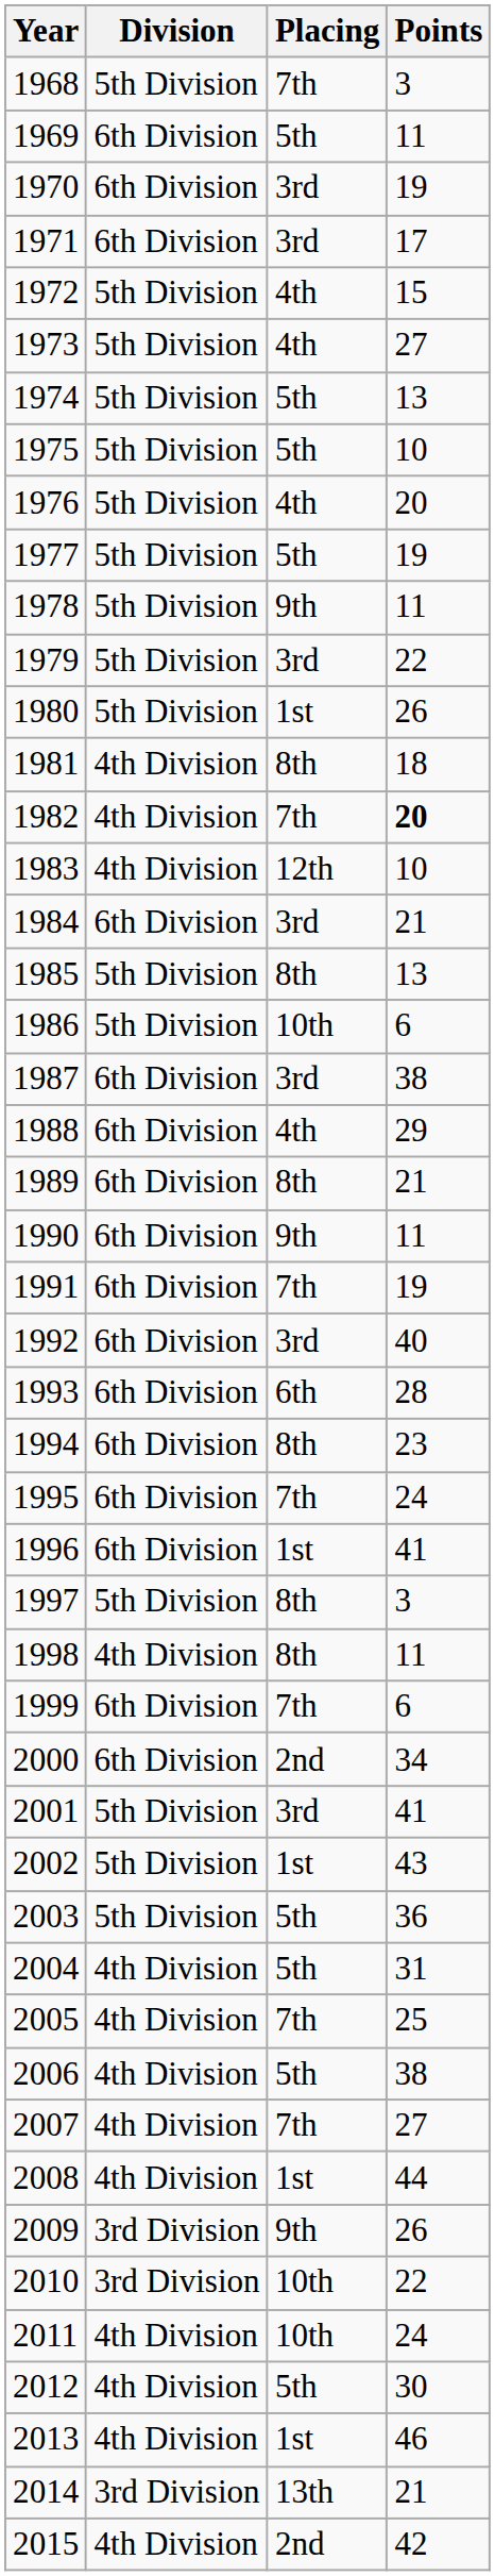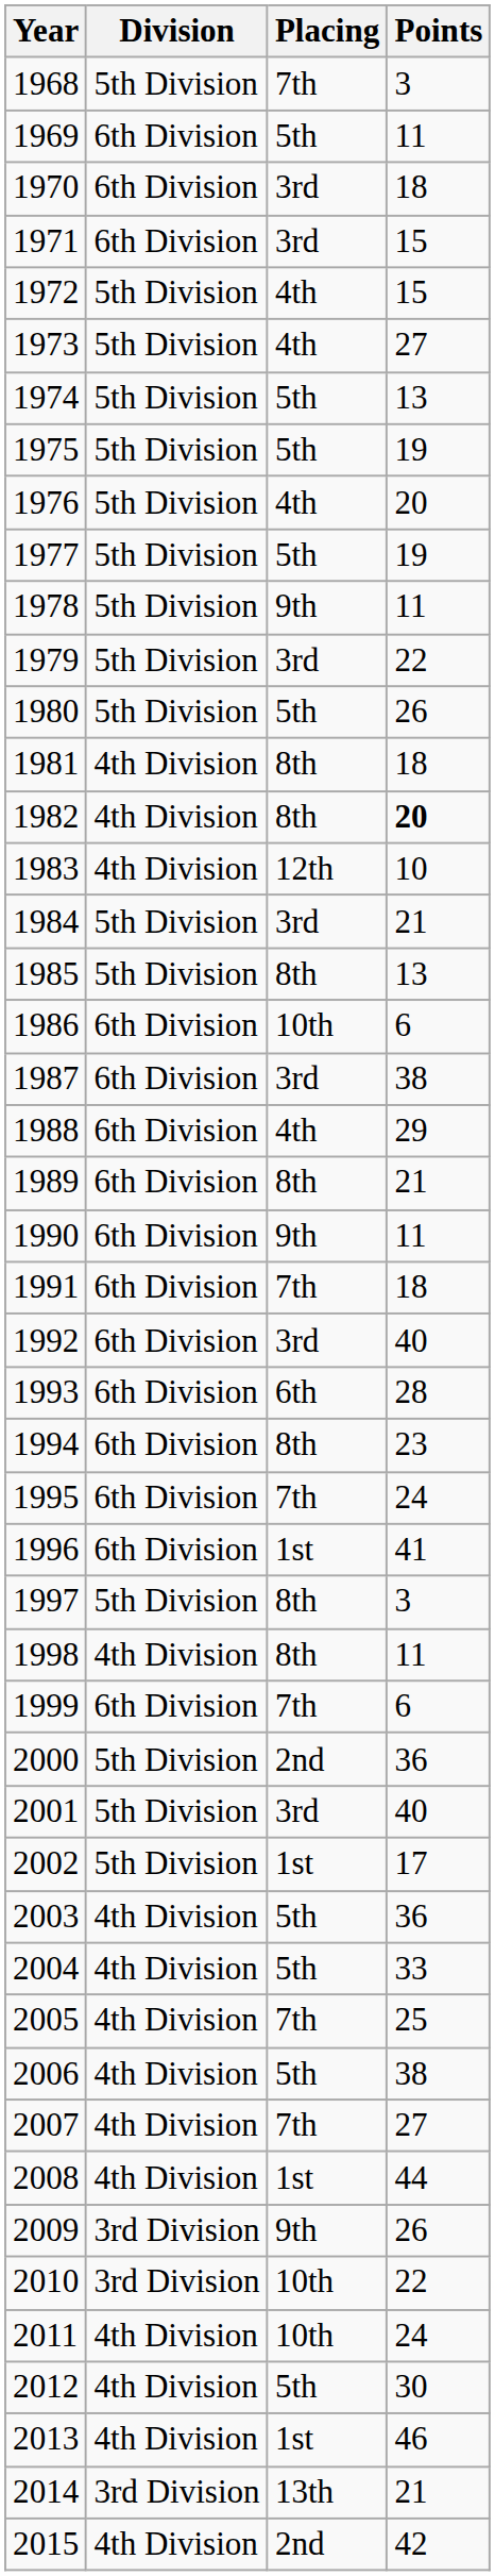1970 | Points: 19 -> 18
1971 | Points: 17 -> 15
1975 | Points: 10 -> 19
1980 | Placing: 1st -> 5th
1982 | Placing: 7th -> 8th
1984 | Division: 6th Division -> 5th Division
1986 | Division: 5th Division -> 6th Division
1991 | Points: 19 -> 18
2000 | Division: 6th Division -> 5th Division
2000 | Points: 34 -> 36
2001 | Points: 41 -> 40
2002 | Points: 43 -> 17
2003 | Division: 5th Division -> 4th Division
2004 | Points: 31 -> 33
